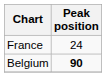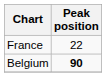France | Peak position: 24 -> 22
